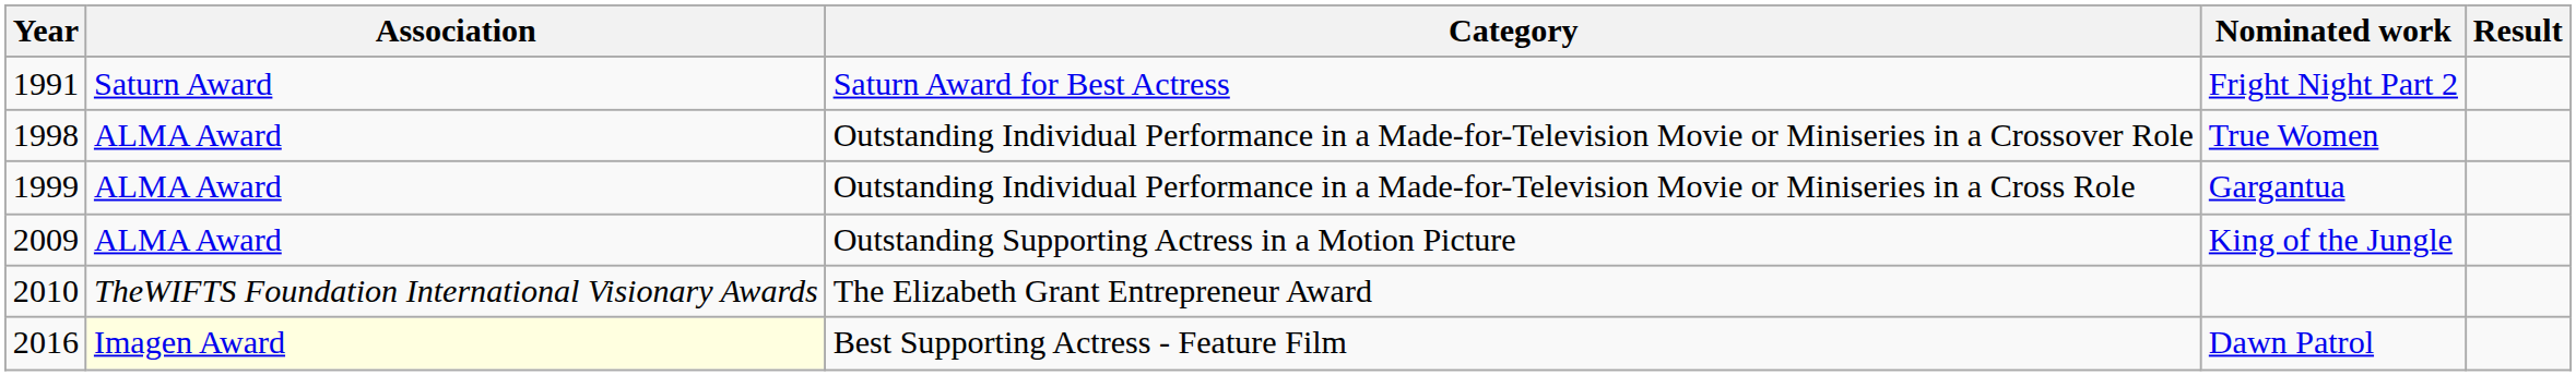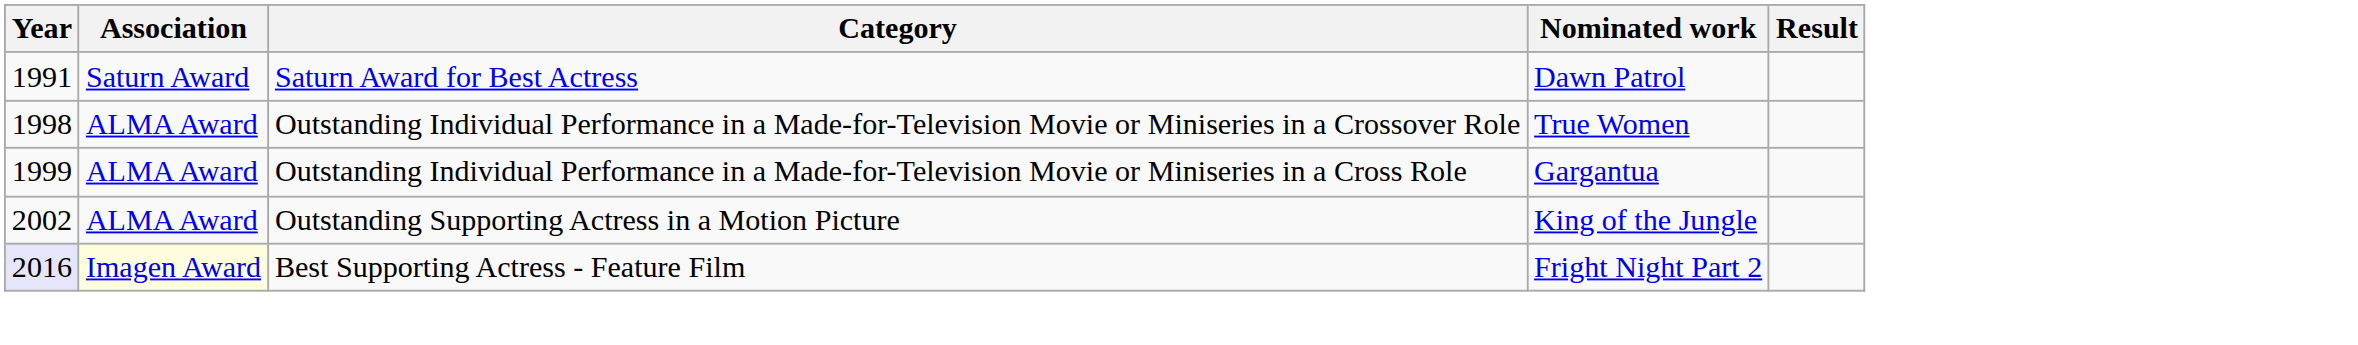Saturn Award for Best Actress | Nominated work: Fright Night Part 2 -> Dawn Patrol
Outstanding Supporting Actress in a Motion Picture | Year: 2009 -> 2002
- row: 2010 | TheWIFTS Foundation International Visionary Awards | The Elizabeth Grant Entrepreneur Award
Best Supporting Actress - Feature Film | Year: no background -> lavender background
Best Supporting Actress - Feature Film | Nominated work: Dawn Patrol -> Fright Night Part 2
